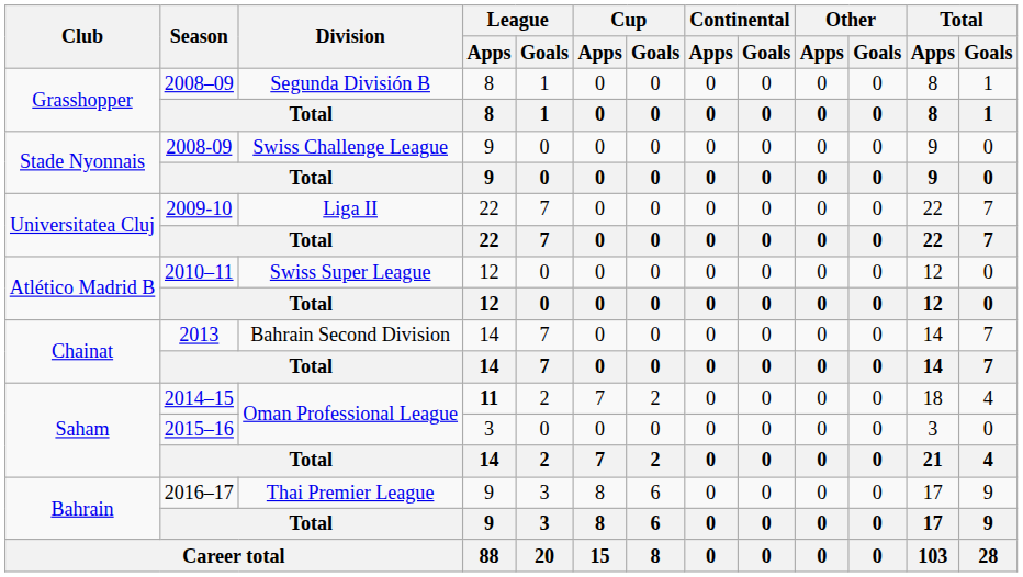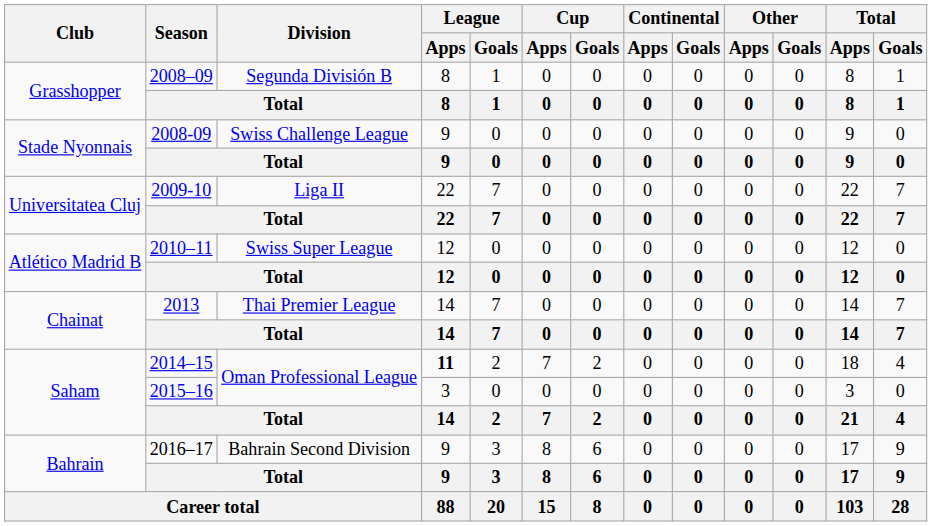2013 | Division: Bahrain Second Division -> Thai Premier League
2016–17 | Division: Thai Premier League -> Bahrain Second Division
